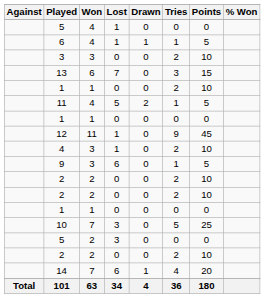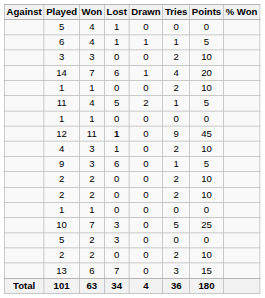rows swapped: 13 <-> 14
12 | Lost: normal -> bold
